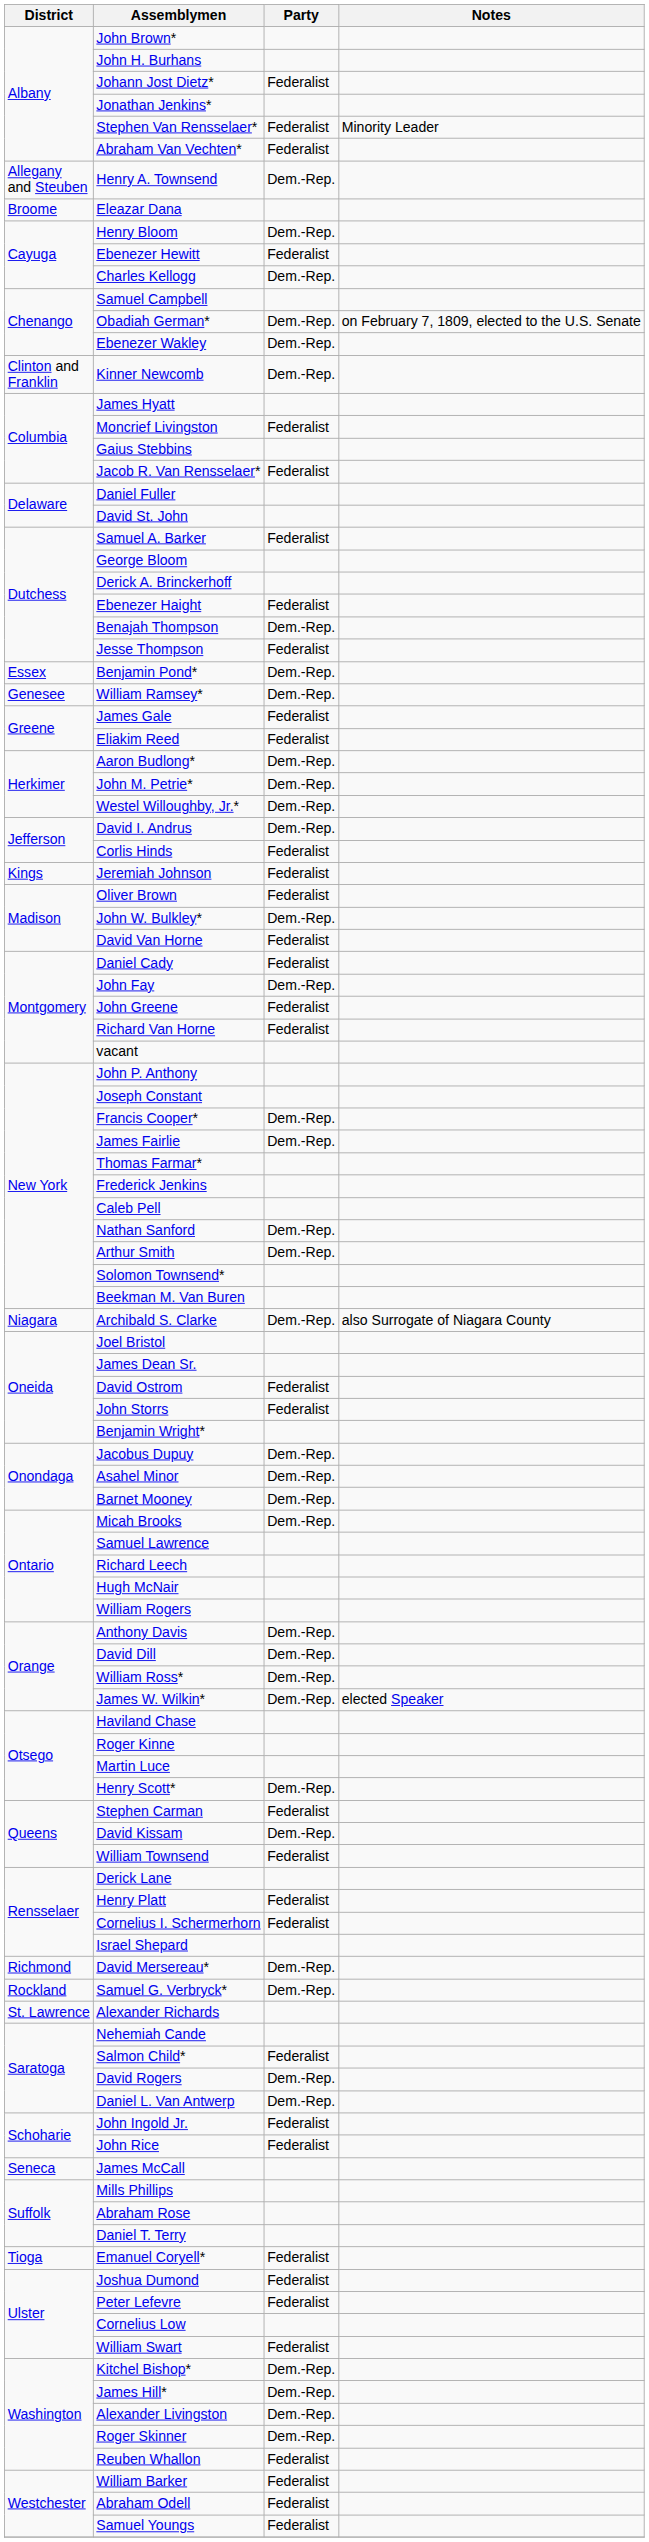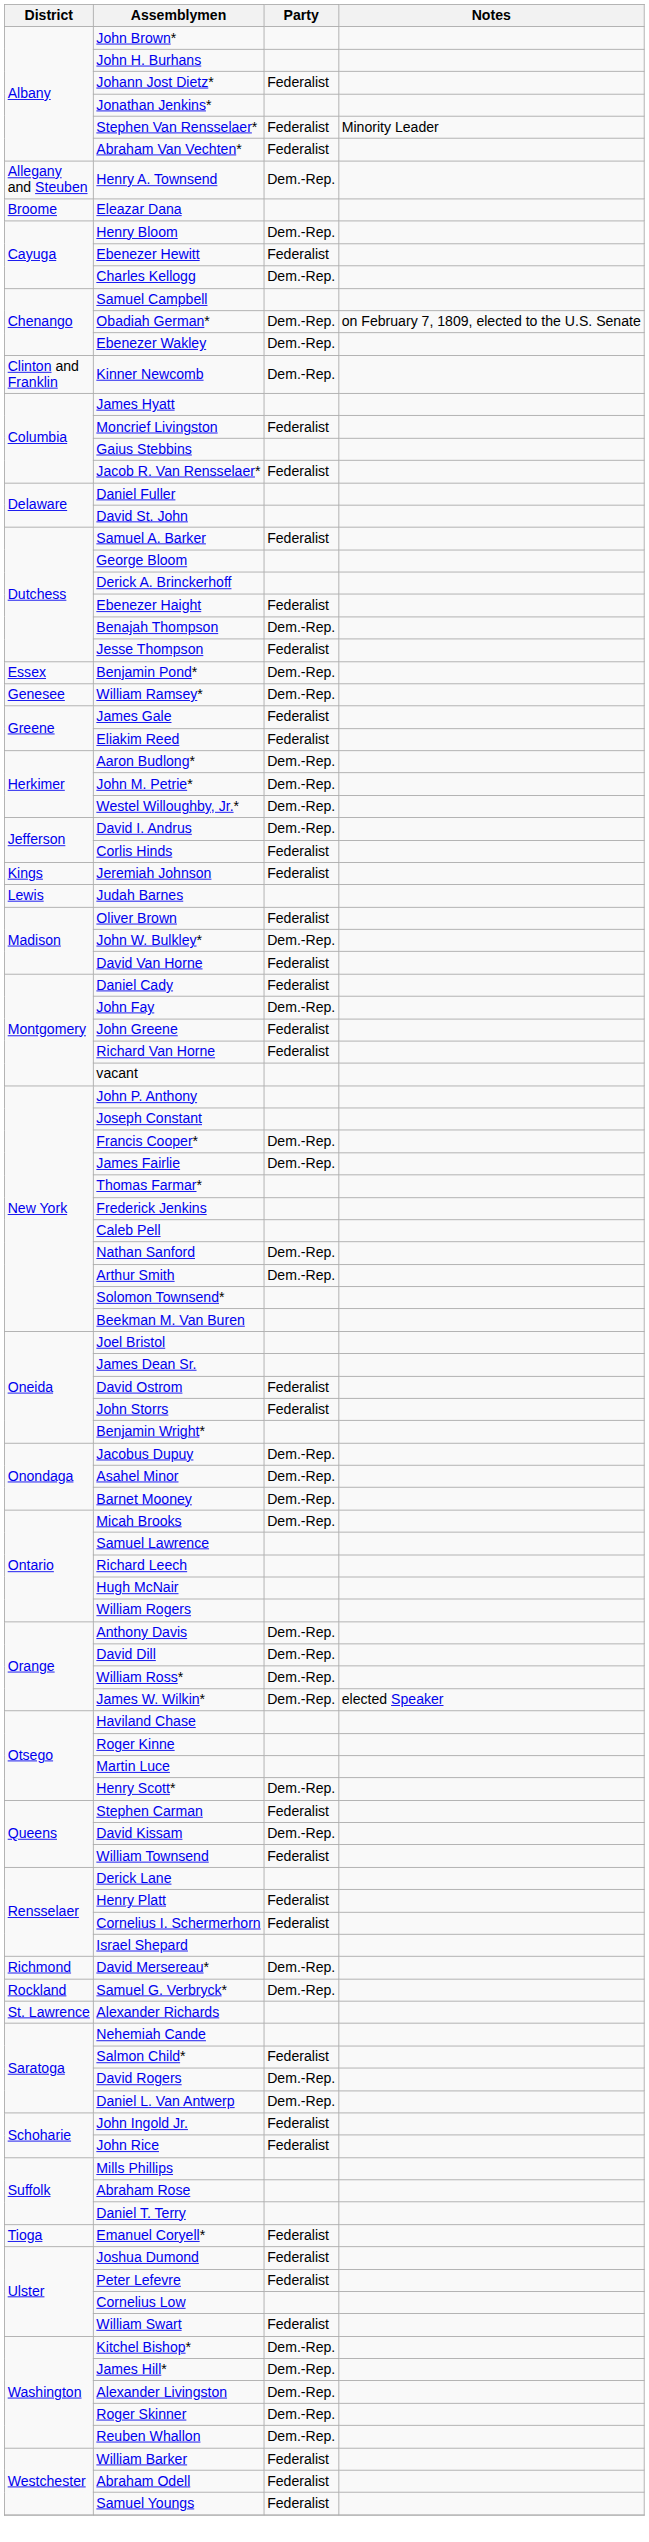+ row: Lewis | Judah Barnes
- row: Niagara | Archibald S. Clarke | Dem.-Rep. | also Surrogate of Niagara County
- row: Seneca | James McCall
Reuben Whallon | Party: Federalist -> Dem.-Rep.
